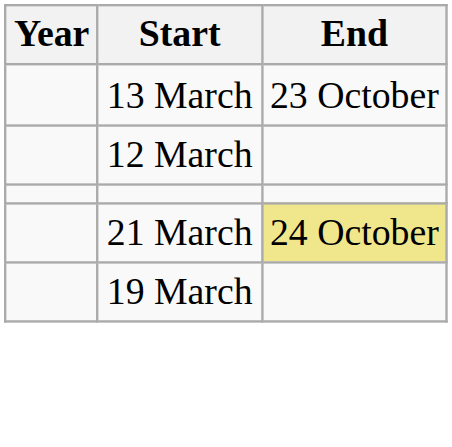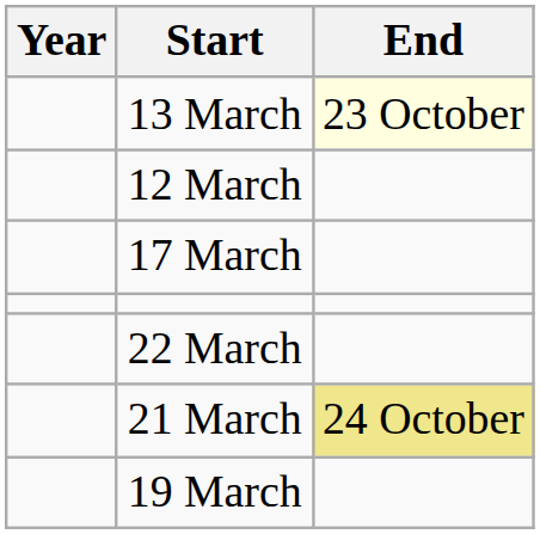13 March | End: no background -> lightyellow background
+ row: 17 March
+ row: 22 March
